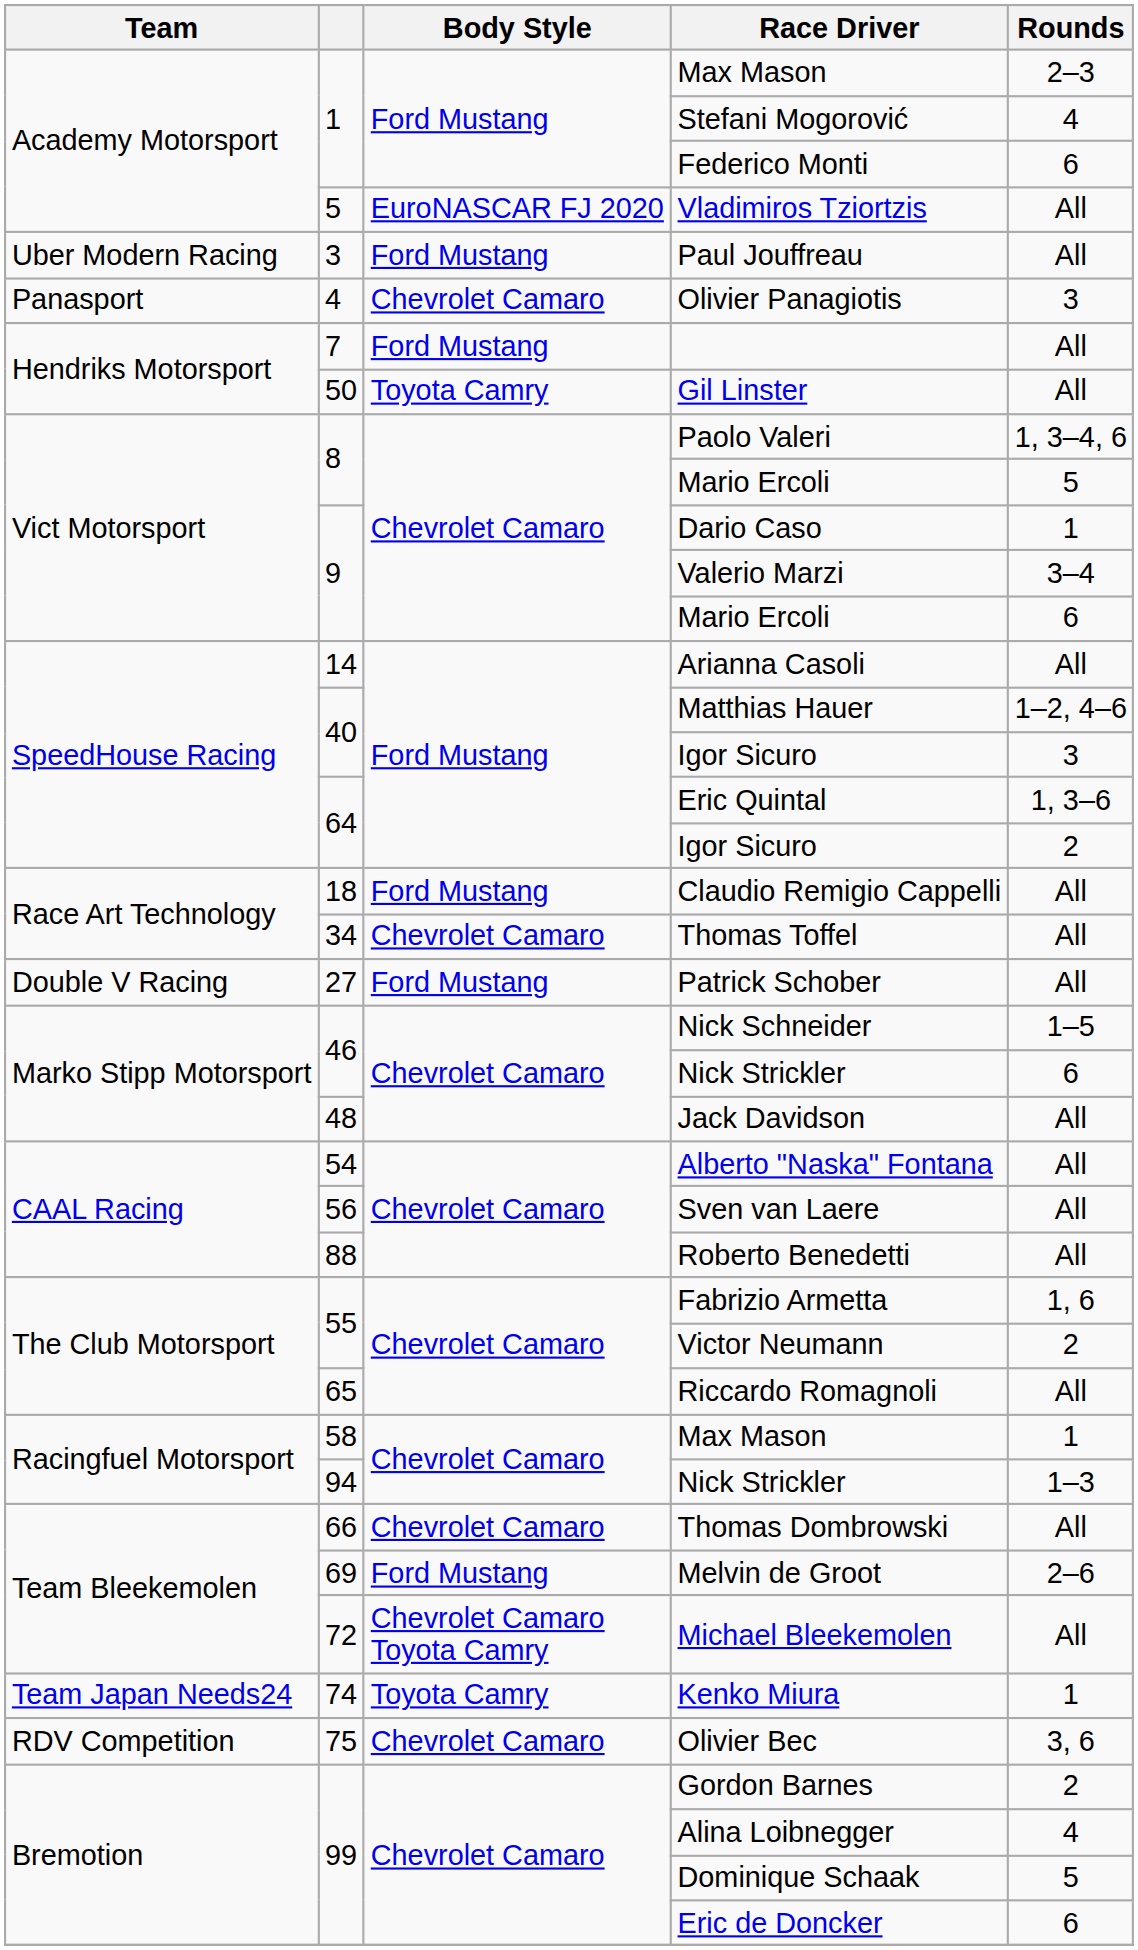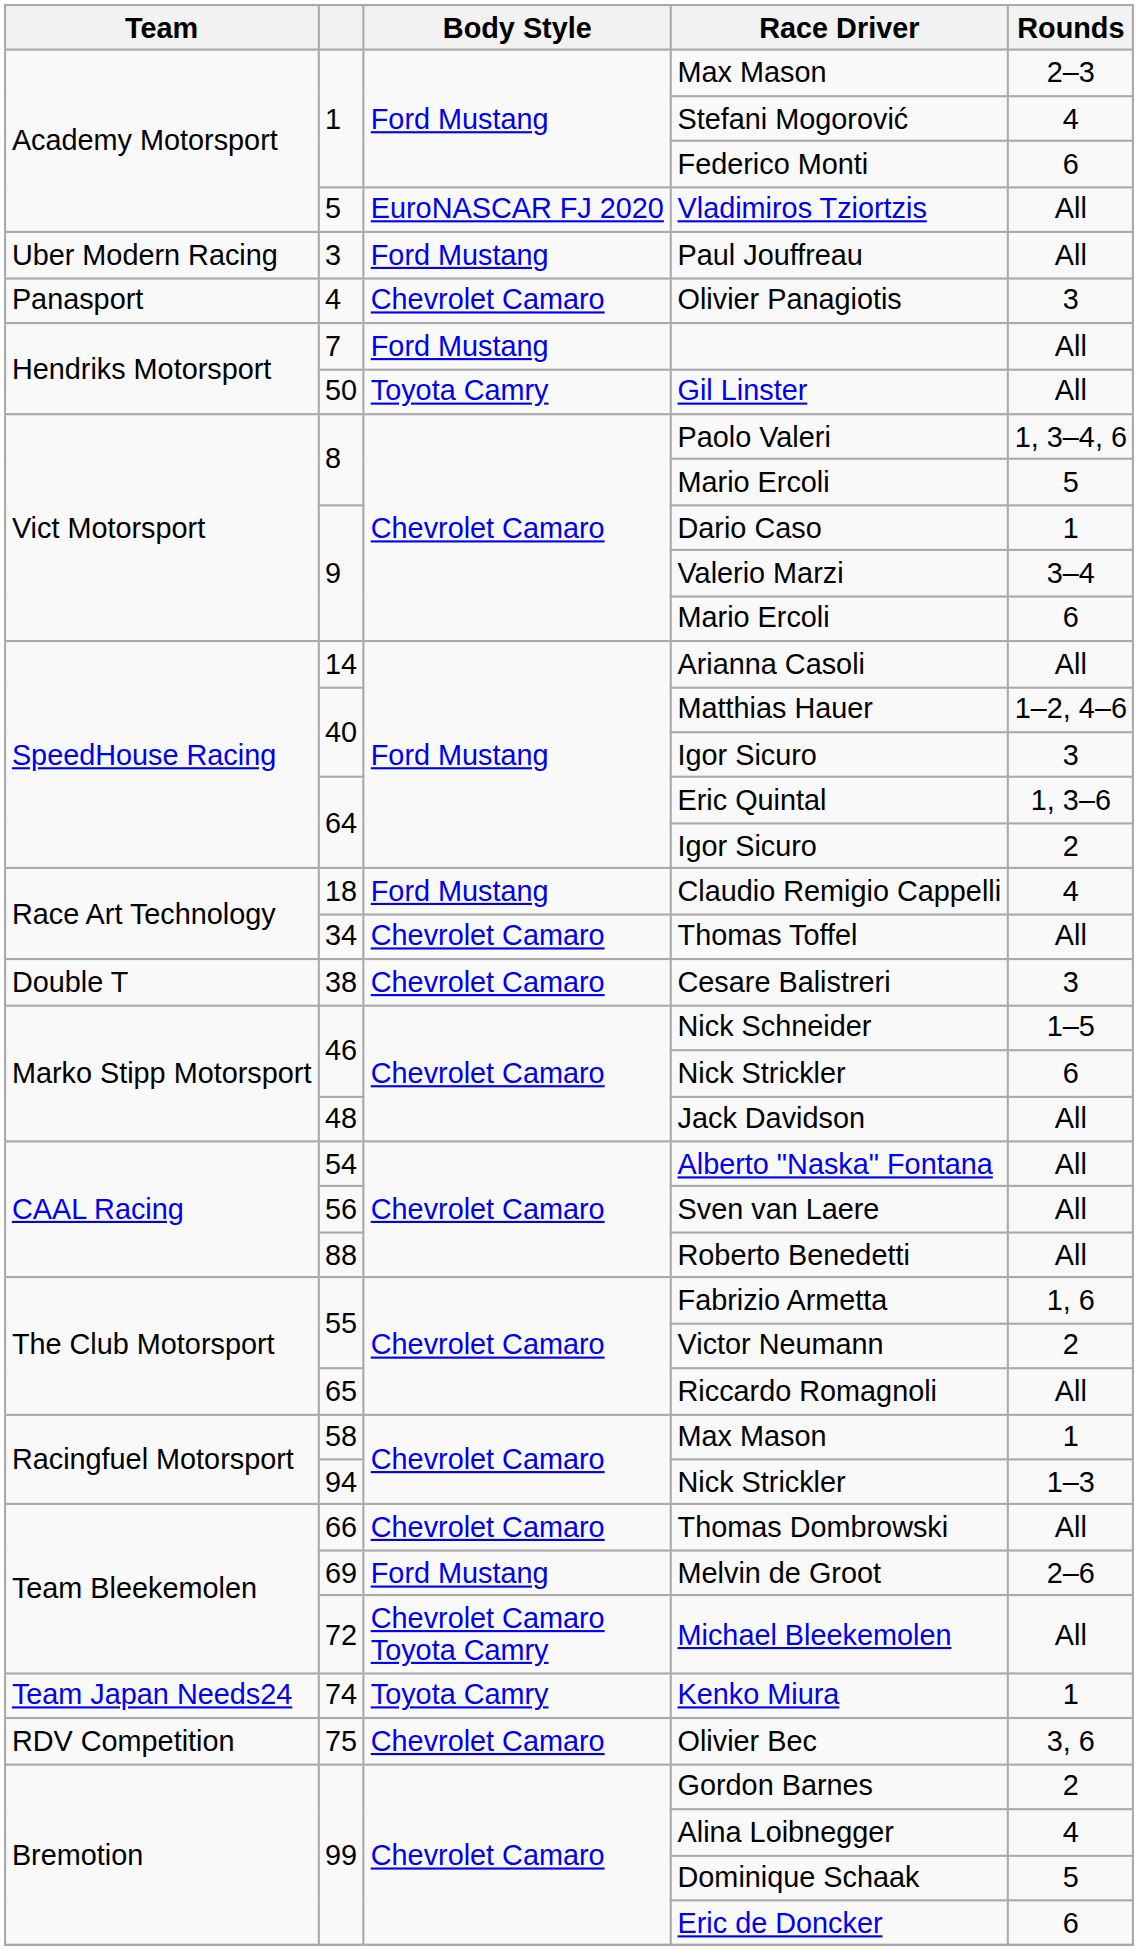Claudio Remigio Cappelli | Rounds: All -> 4
- row: Double V Racing | 27 | Ford Mustang | Patrick Schober | All
+ row: Double T | 38 | Chevrolet Camaro | Cesare Balistreri | 3
